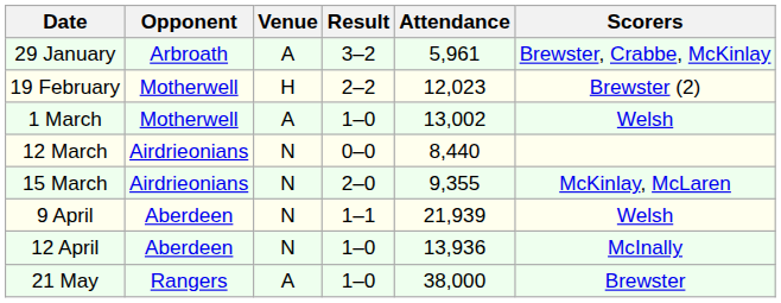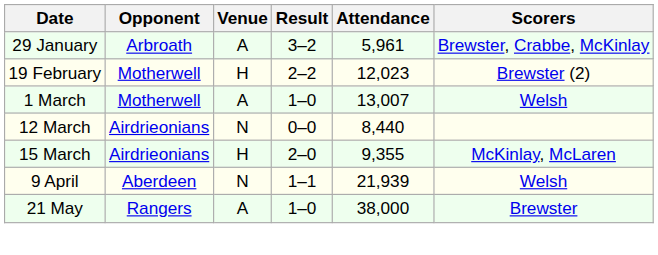1 March | Attendance: 13,002 -> 13,007
15 March | Venue: N -> H
- row: 12 April | Aberdeen | N | 1–0 | 13,936 | McInally
